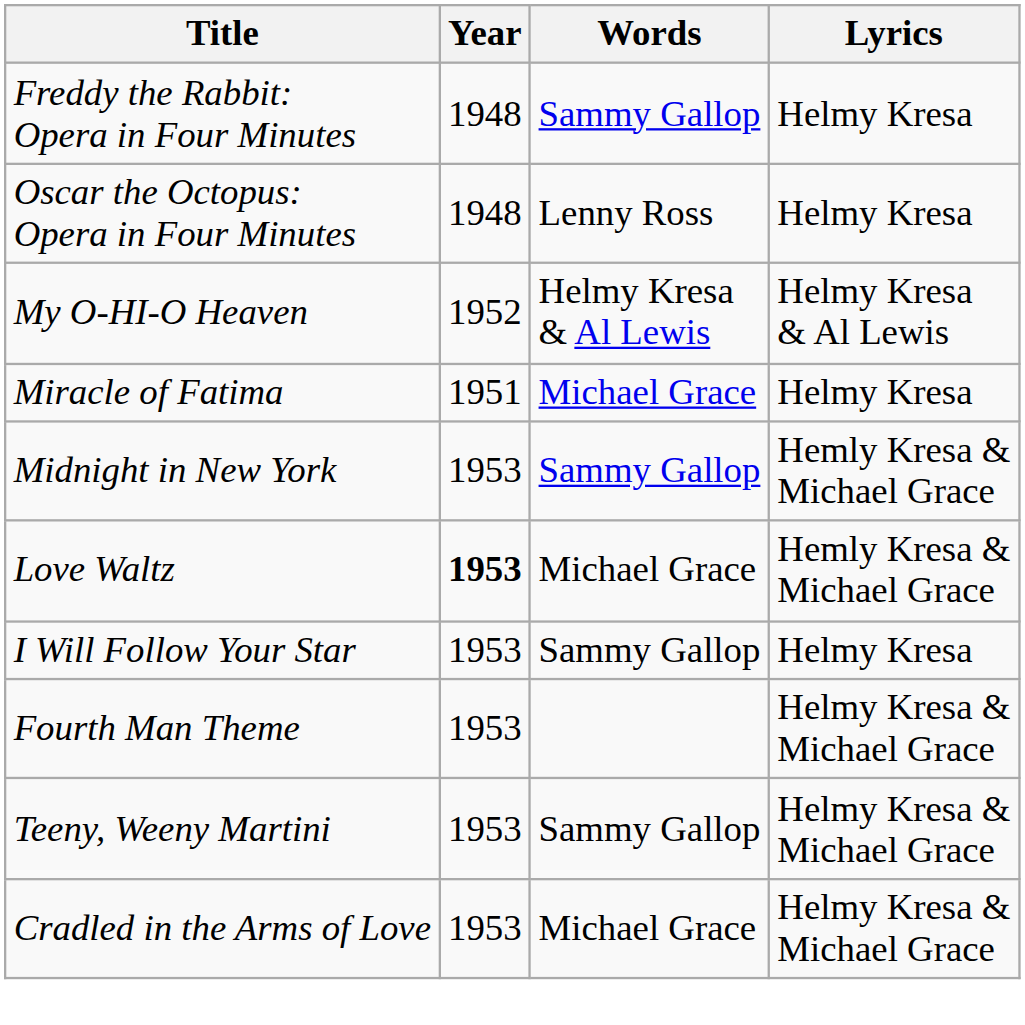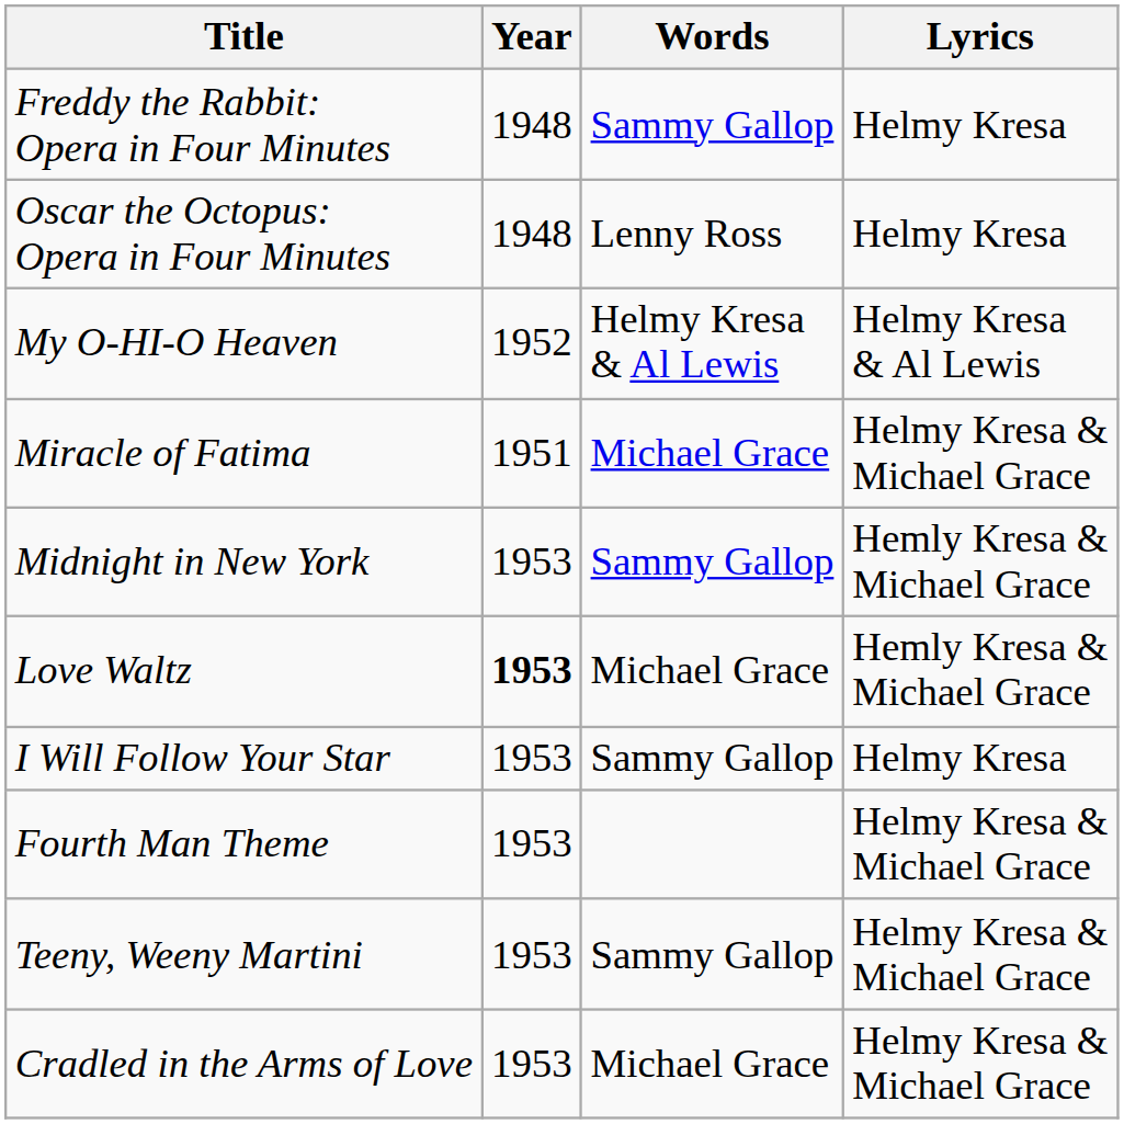Miracle of Fatima | Lyrics: Helmy Kresa -> Helmy Kresa & Michael Grace
